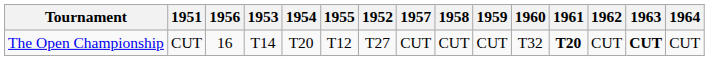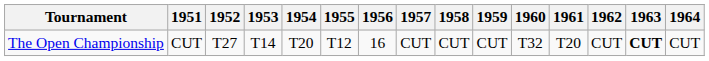columns swapped: 1952 <-> 1956
The Open Championship | 1961: bold -> normal
